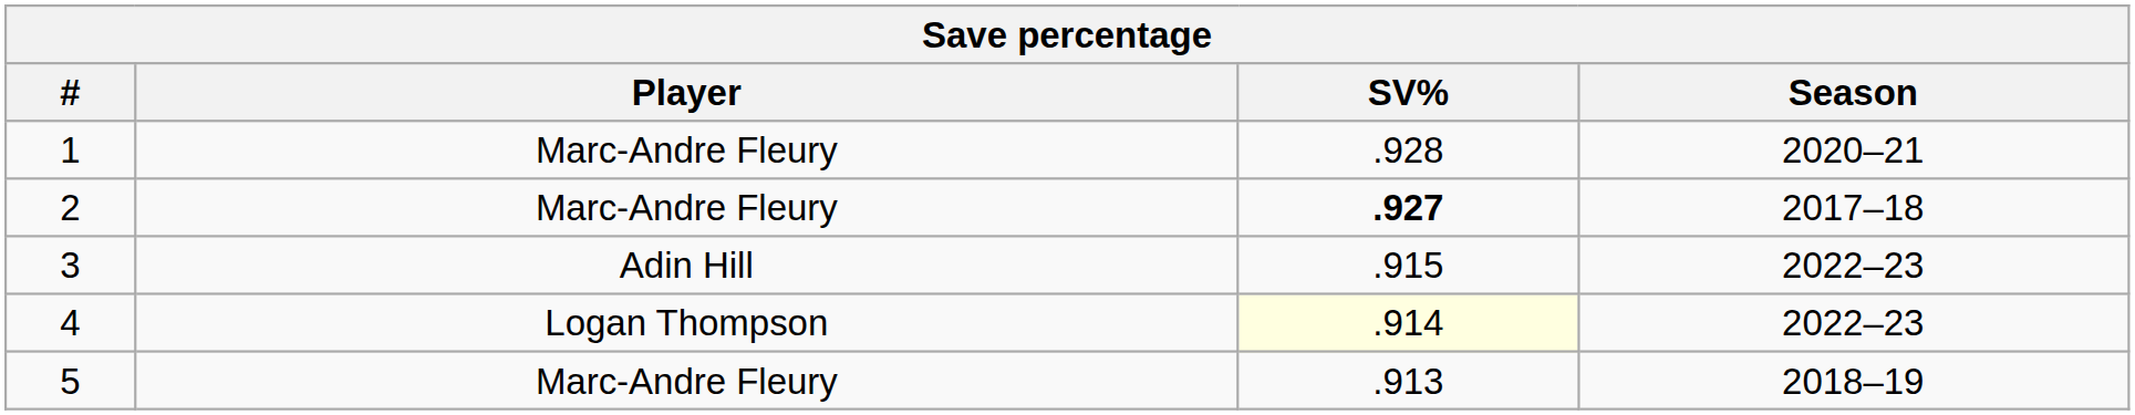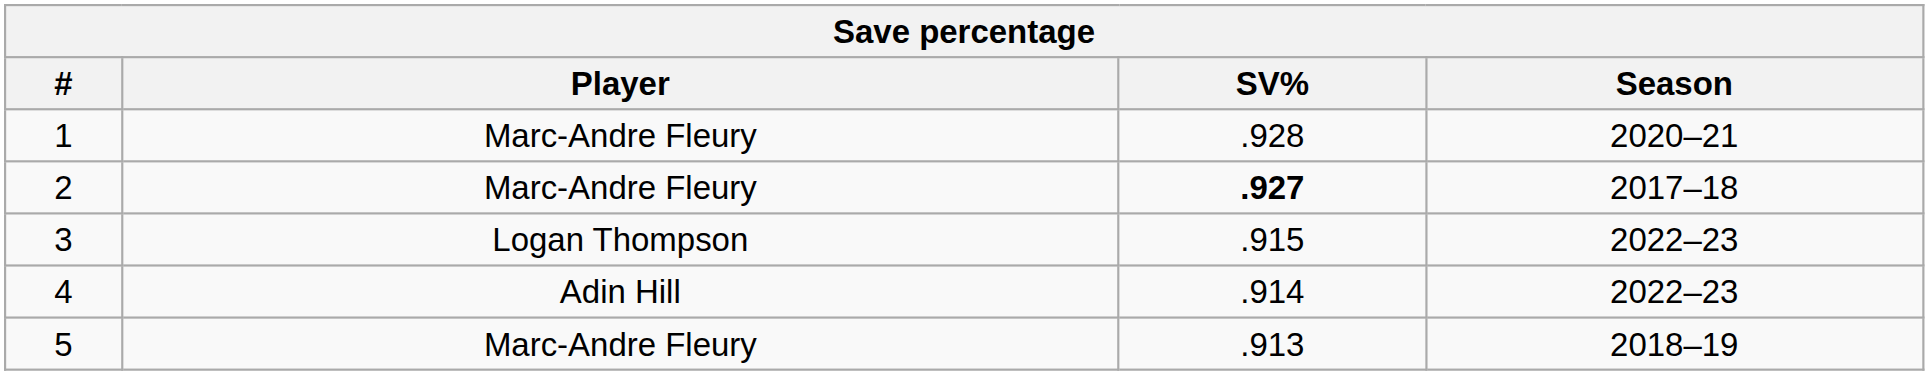3 | Player: Adin Hill -> Logan Thompson
4 | Player: Logan Thompson -> Adin Hill
4 | SV%: lightyellow background -> no background
